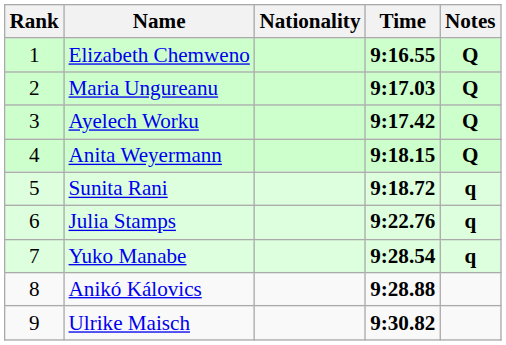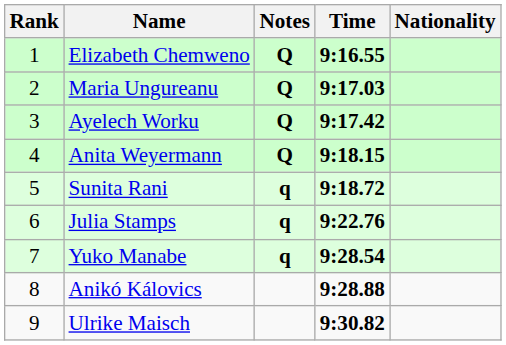columns swapped: Nationality <-> Notes
